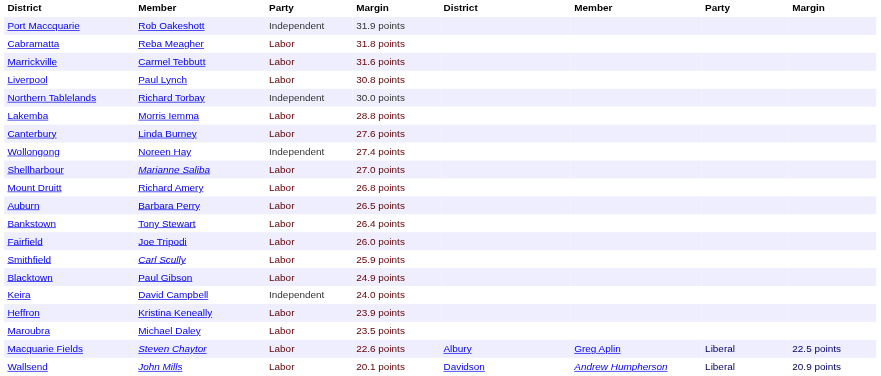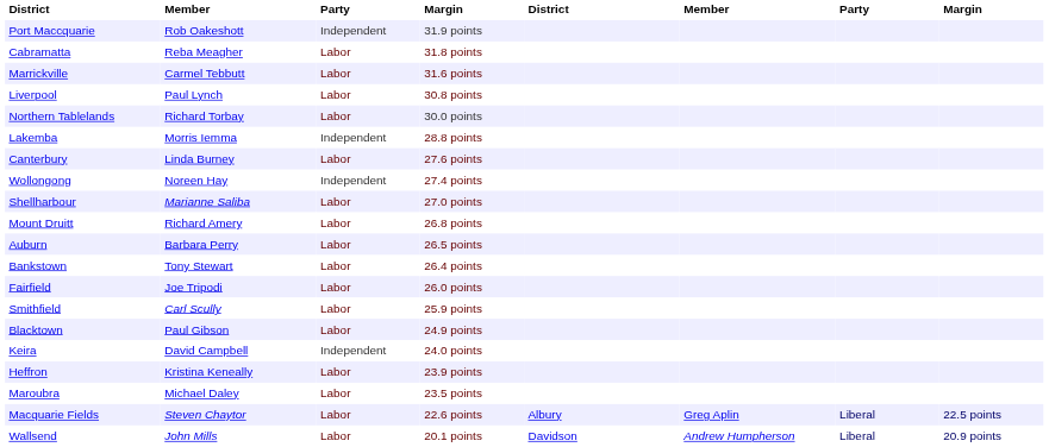Northern Tablelands | column 3: Independent -> Labor
Lakemba | column 3: Labor -> Independent
